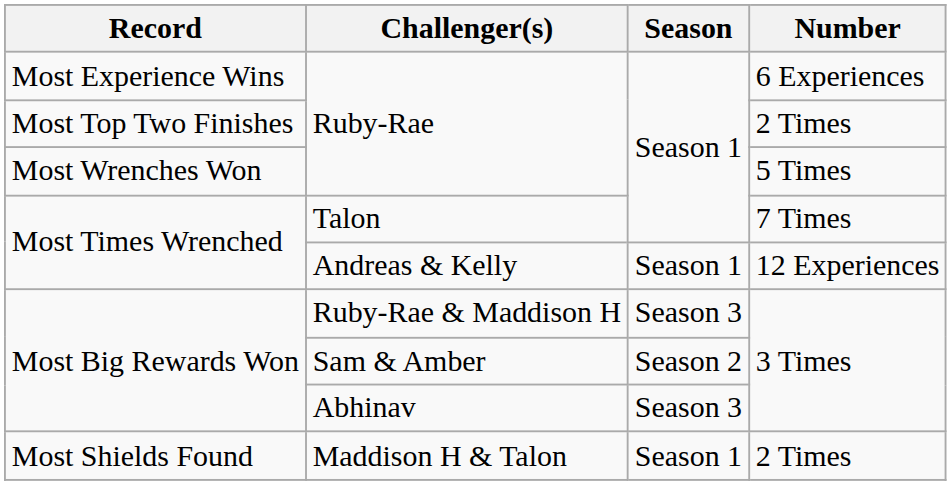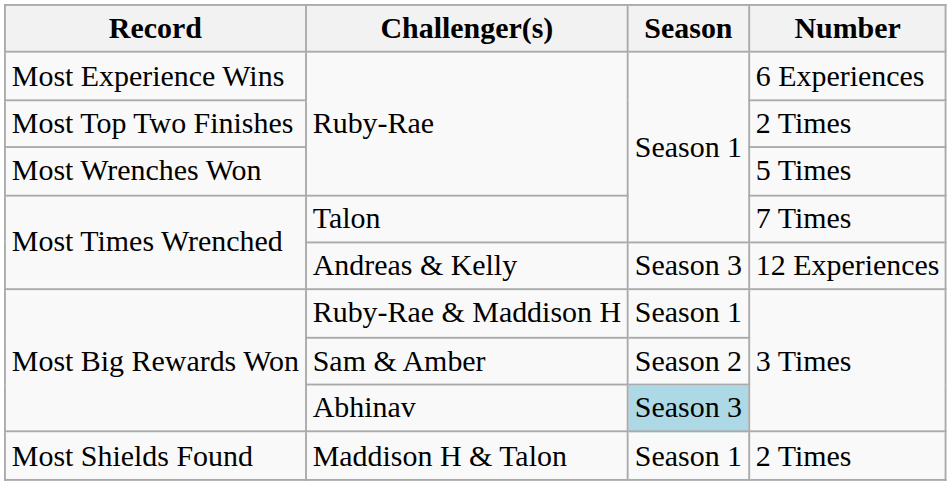Andreas & Kelly | Season: Season 1 -> Season 3
Ruby-Rae & Maddison H | Season: Season 3 -> Season 1
Abhinav | Season: no background -> lightblue background
